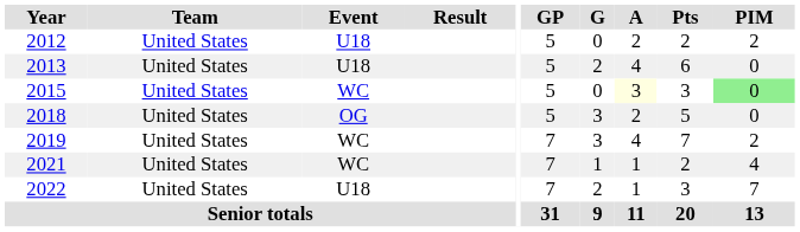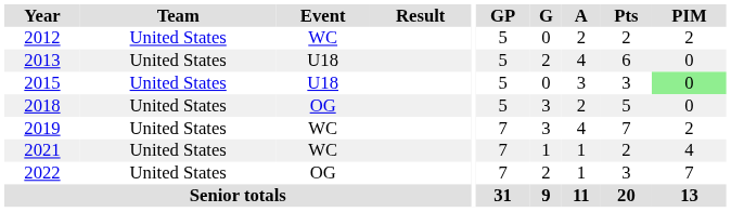2012 | Event: U18 -> WC
2015 | Event: WC -> U18
2015 | A: lightyellow background -> no background
2022 | Event: U18 -> OG
